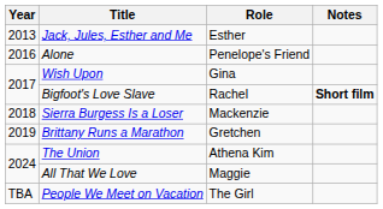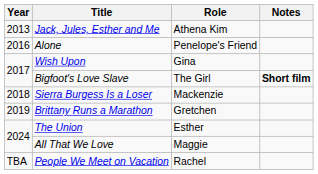Jack, Jules, Esther and Me | Role: Esther -> Athena Kim
Bigfoot's Love Slave | Role: Rachel -> The Girl
The Union | Role: Athena Kim -> Esther
People We Meet on Vacation | Role: The Girl -> Rachel
